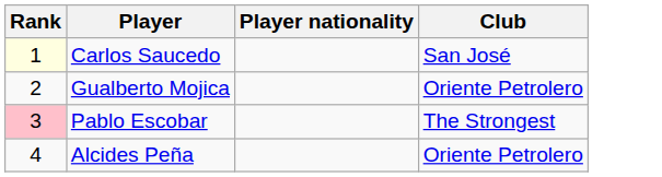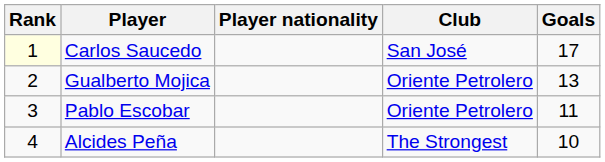+ column: Goals | 17 | 13 | 11 | 10
Pablo Escobar | Rank: pink background -> no background
Pablo Escobar | Club: The Strongest -> Oriente Petrolero
Alcides Peña | Club: Oriente Petrolero -> The Strongest
